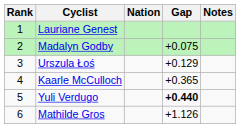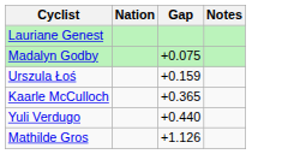- column: Rank | 1 | 2 | 3 | 4 | 5 | 6
Urszula Łoś | Gap: +0.129 -> +0.159
Yuli Verdugo | Gap: bold -> normal
